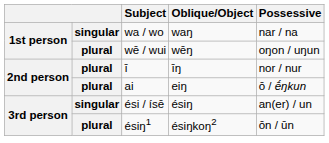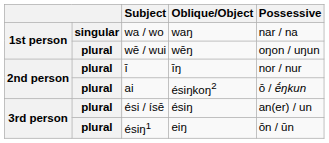ai | Oblique/Object: eiŋ -> ésiŋkoŋ2
ési / ísē | column 2: singular -> plural
ésiŋ1 | Oblique/Object: ésiŋkoŋ2 -> eiŋ
